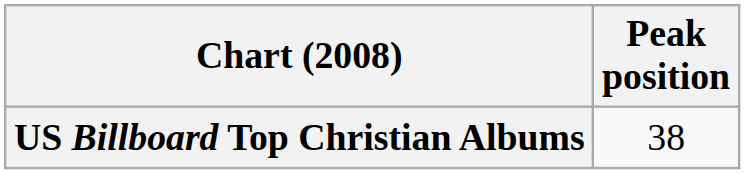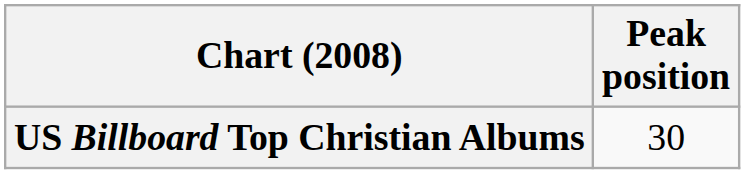US Billboard Top Christian Albums | Peak position: 38 -> 30
